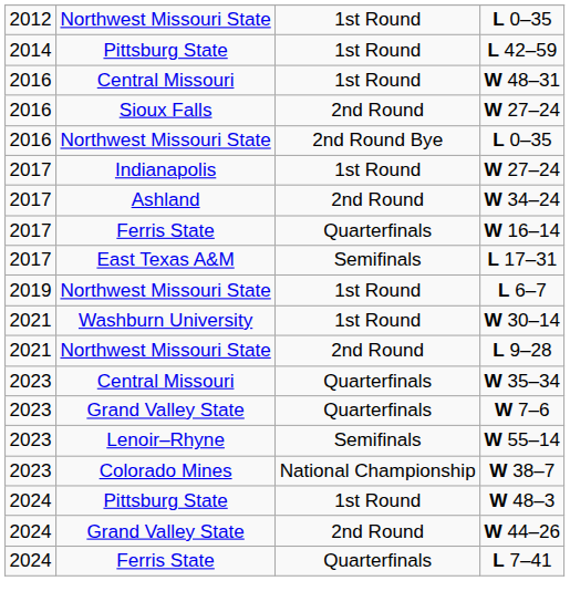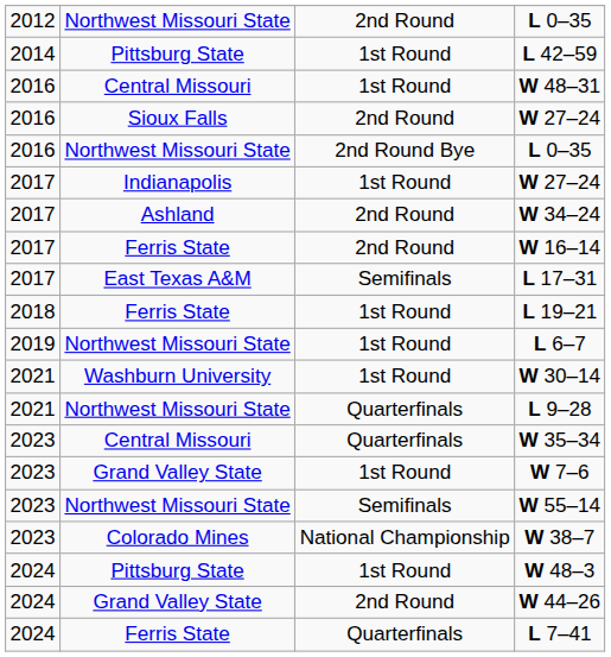2012 / L 0–35 | column 3: 1st Round -> 2nd Round
W 16–14 | column 3: Quarterfinals -> 2nd Round
+ row: 2018 | Ferris State | 1st Round | L 19–21
L 9–28 | column 3: 2nd Round -> Quarterfinals
W 7–6 | column 3: Quarterfinals -> 1st Round
W 55–14 | column 2: Lenoir–Rhyne -> Northwest Missouri State
